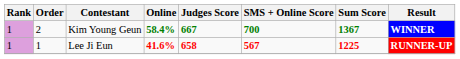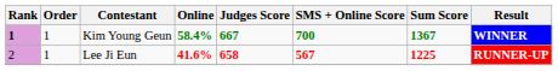Kim Young Geun | Rank: normal -> bold
Kim Young Geun | Order: 2 -> 1
Lee Ji Eun | Rank: 1 -> 2
